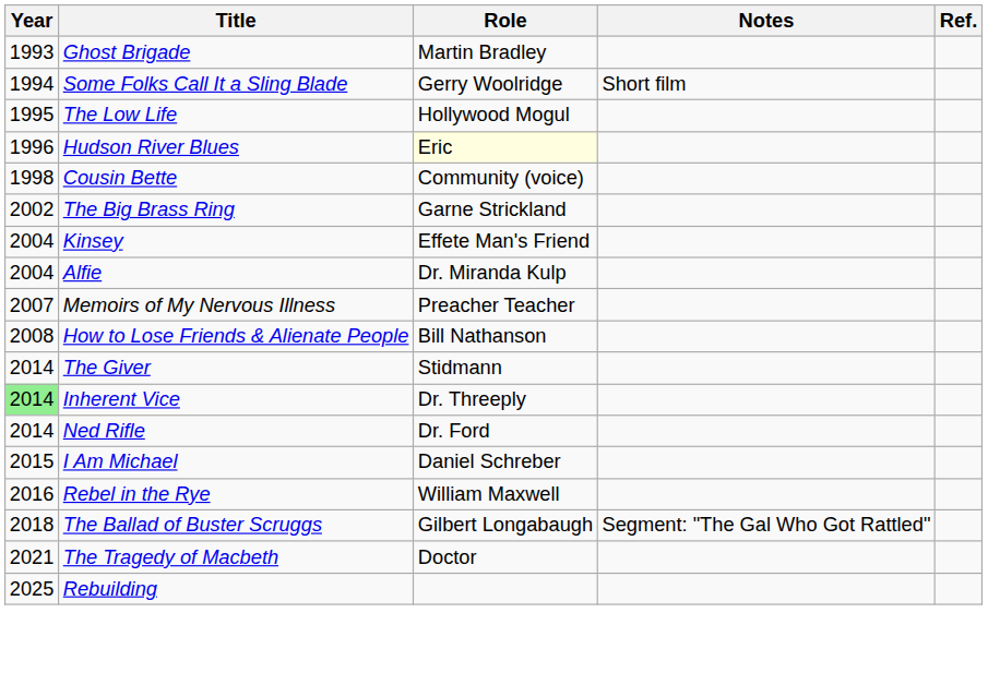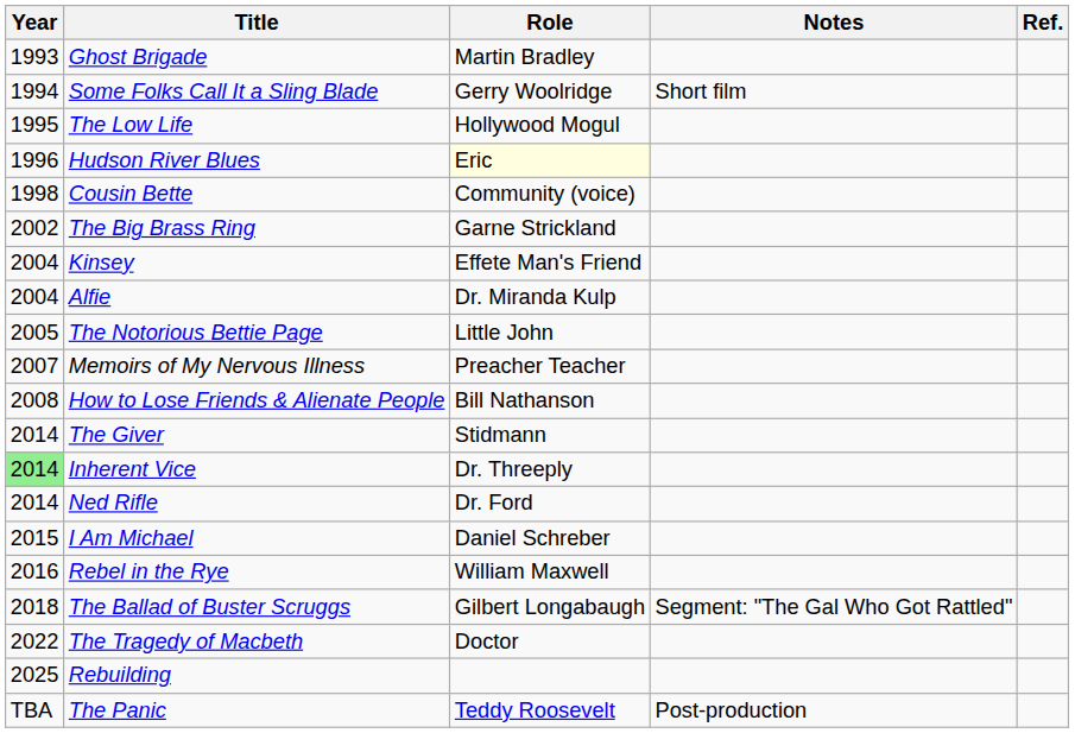+ row: 2005 | The Notorious Bettie Page | Little John
The Tragedy of Macbeth | Year: 2021 -> 2022
+ row: TBA | The Panic | Teddy Roosevelt | Post-production
